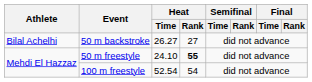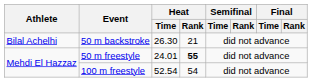50 m backstroke | Heat / Time: 26.27 -> 26.30
50 m backstroke | Heat / Rank: 27 -> 21
50 m freestyle | Heat / Time: 24.10 -> 24.01
